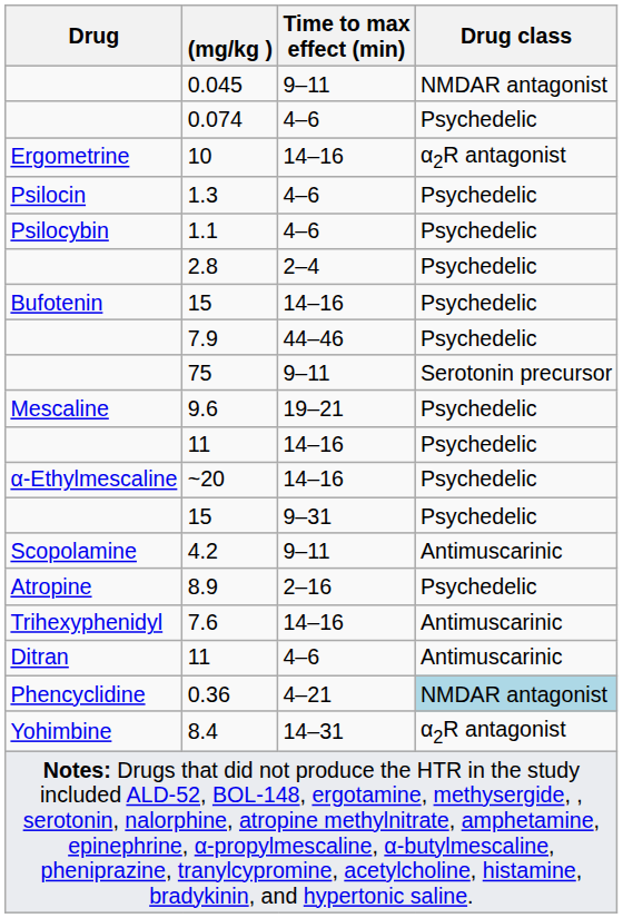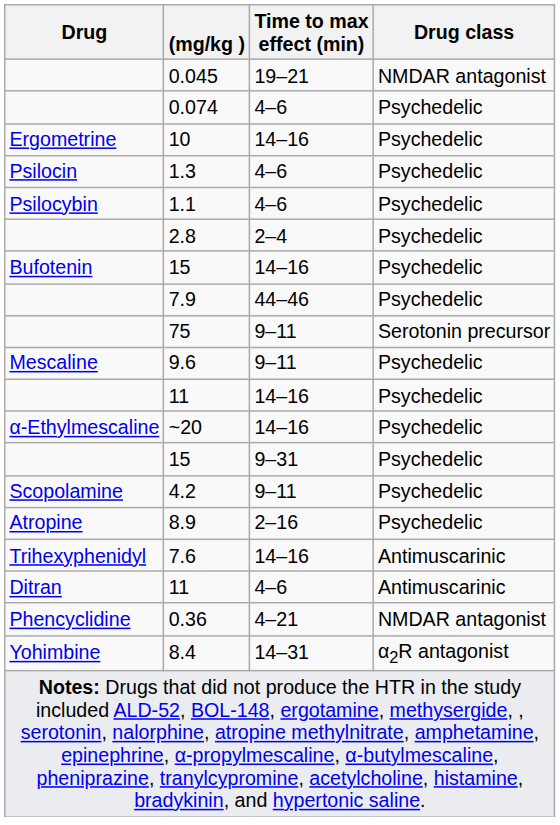0.045 | Time to max effect (min): 9–11 -> 19–21
10 | Drug class: α2R antagonist -> Psychedelic
9.6 | Time to max effect (min): 19–21 -> 9–11
4.2 | Drug class: Antimuscarinic -> Psychedelic
0.36 | Drug class: lightblue background -> no background
